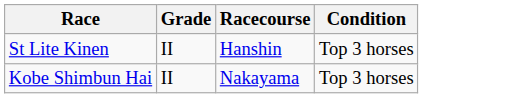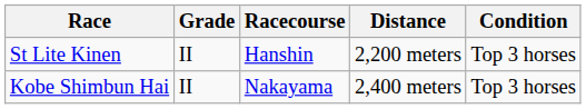+ column: Distance | 2,200 meters | 2,400 meters
